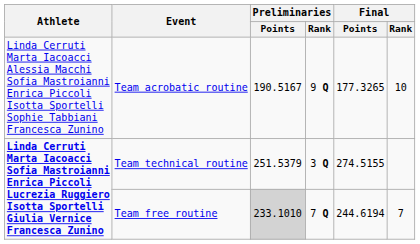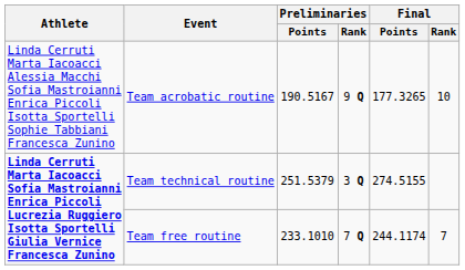Team free routine | Preliminaries / Points: lightgrey background -> no background
Team free routine | Final / Points: 244.6194 -> 244.1174
